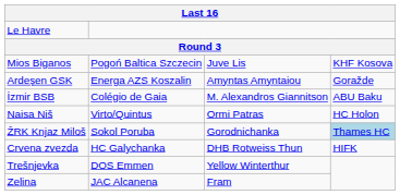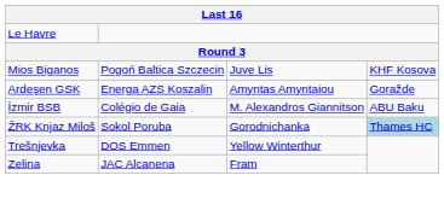- row: Naisa Niš | Virto/Quintus | Ormi Patras | HC Holon
- row: Crvena zvezda | HC Galychanka | DHB Rotweiss Thun | HIFK
